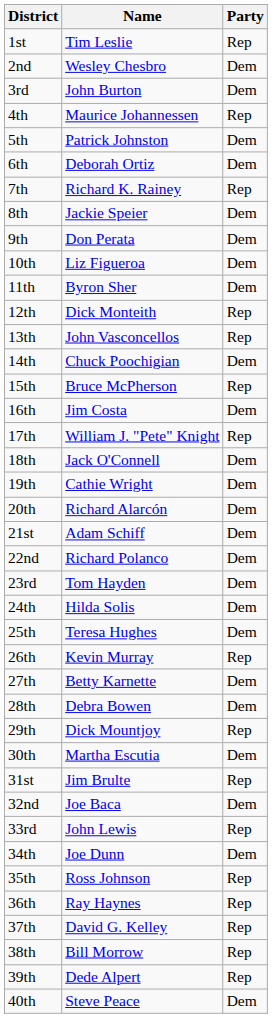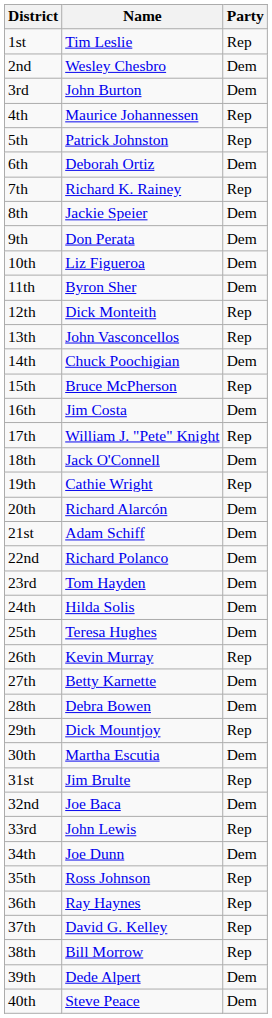5th | Party: Dem -> Rep
19th | Party: Dem -> Rep
39th | Party: Rep -> Dem
